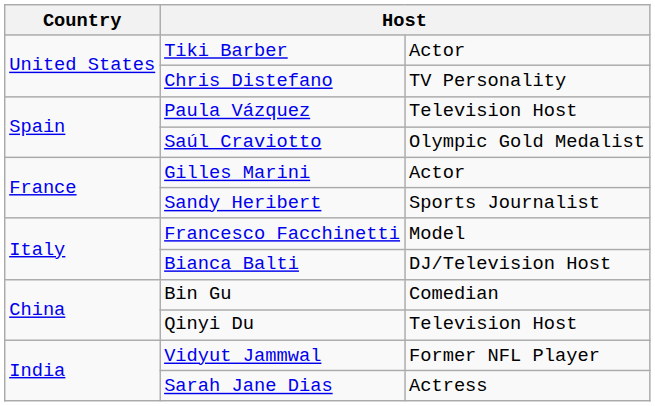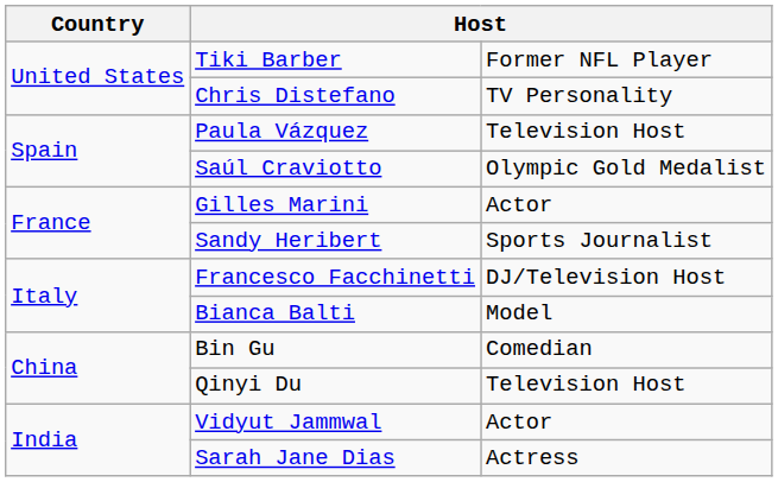Tiki Barber | column 3: Actor -> Former NFL Player
Francesco Facchinetti | column 3: Model -> DJ/Television Host
Bianca Balti | column 3: DJ/Television Host -> Model
Vidyut Jammwal | column 3: Former NFL Player -> Actor
